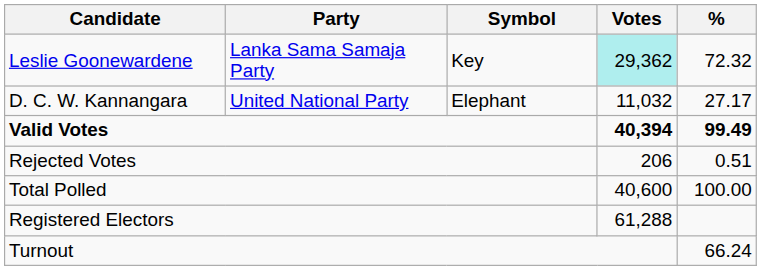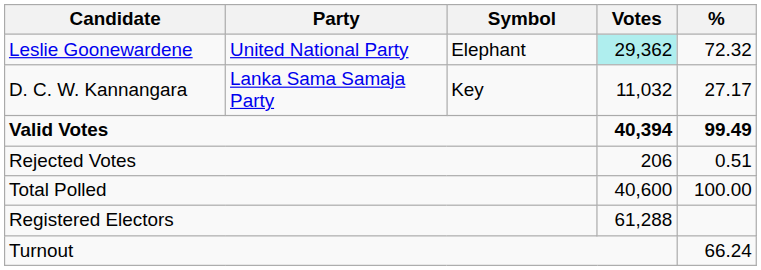Leslie Goonewardene | Party: Lanka Sama Samaja Party -> United National Party
Leslie Goonewardene | Symbol: Key -> Elephant
D. C. W. Kannangara | Party: United National Party -> Lanka Sama Samaja Party
D. C. W. Kannangara | Symbol: Elephant -> Key
